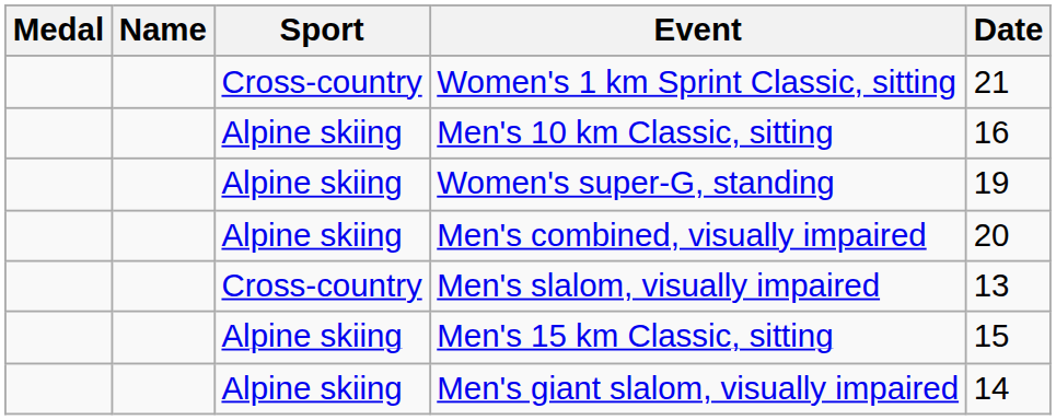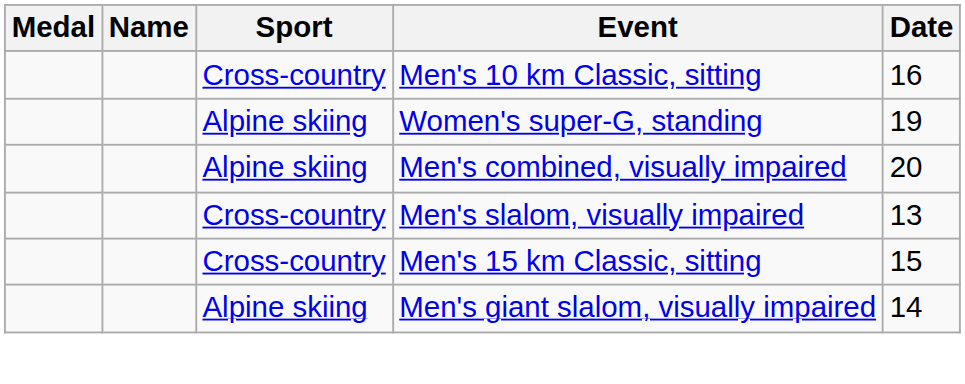- row: Cross-country | Women's 1 km Sprint Classic, sitting | 21
Men's 10 km Classic, sitting | Sport: Alpine skiing -> Cross-country
Men's 15 km Classic, sitting | Sport: Alpine skiing -> Cross-country
